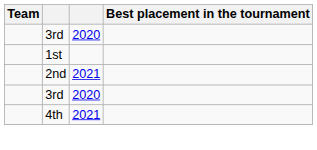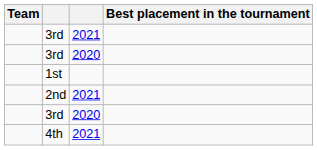+ row: 3rd | 2021
